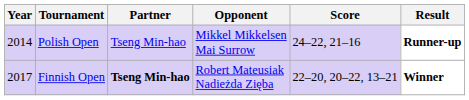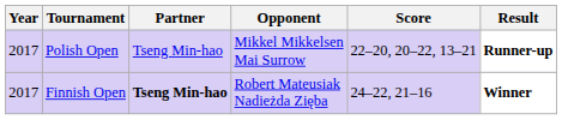Polish Open | Year: 2014 -> 2017
Polish Open | Score: 24–22, 21–16 -> 22–20, 20–22, 13–21
Finnish Open | Score: 22–20, 20–22, 13–21 -> 24–22, 21–16
